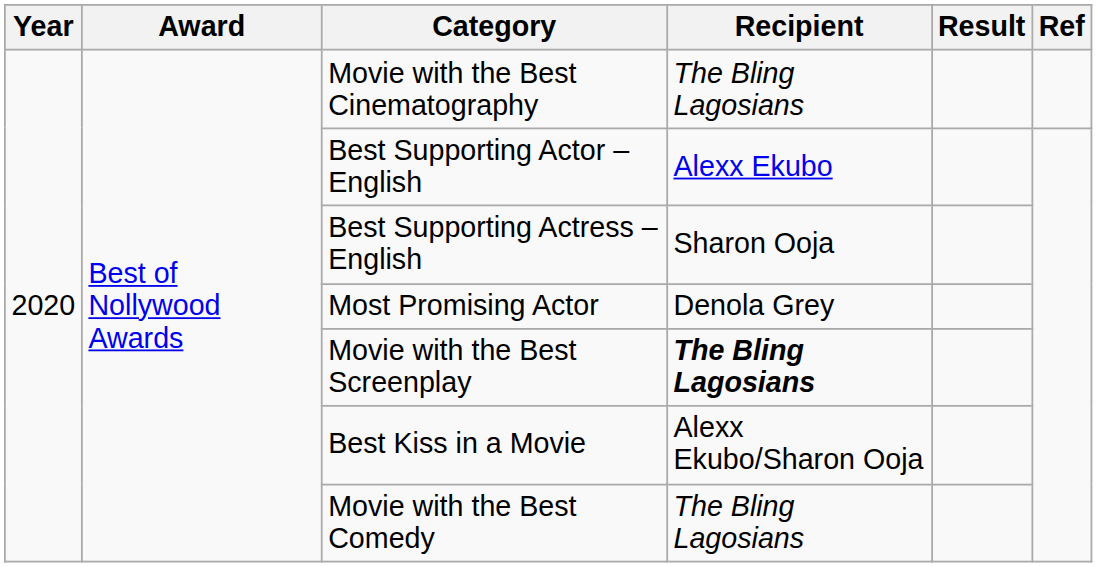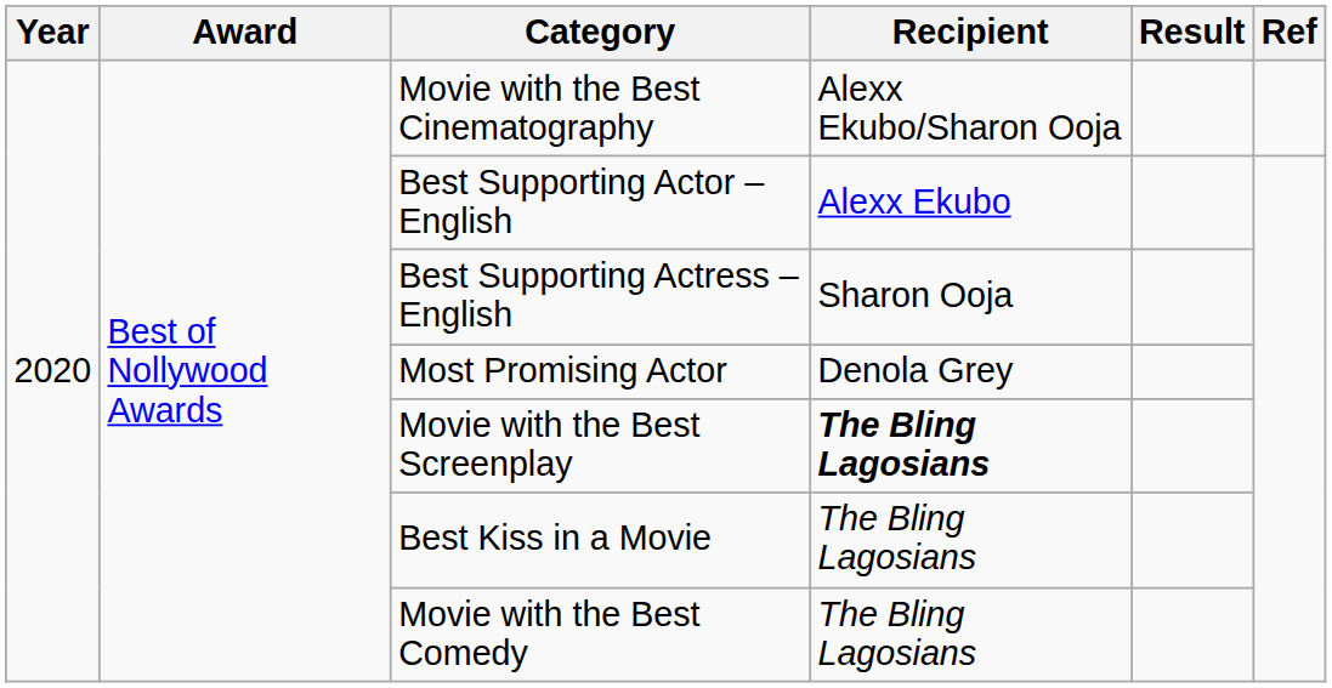Movie with the Best Cinematography | Recipient: The Bling Lagosians -> Alexx Ekubo/Sharon Ooja
Best Kiss in a Movie | Recipient: Alexx Ekubo/Sharon Ooja -> The Bling Lagosians
